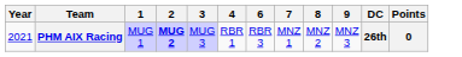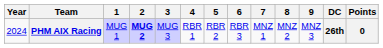+ column: 5 | RBR 2
PHM AIX Racing | Year: 2021 -> 2024
